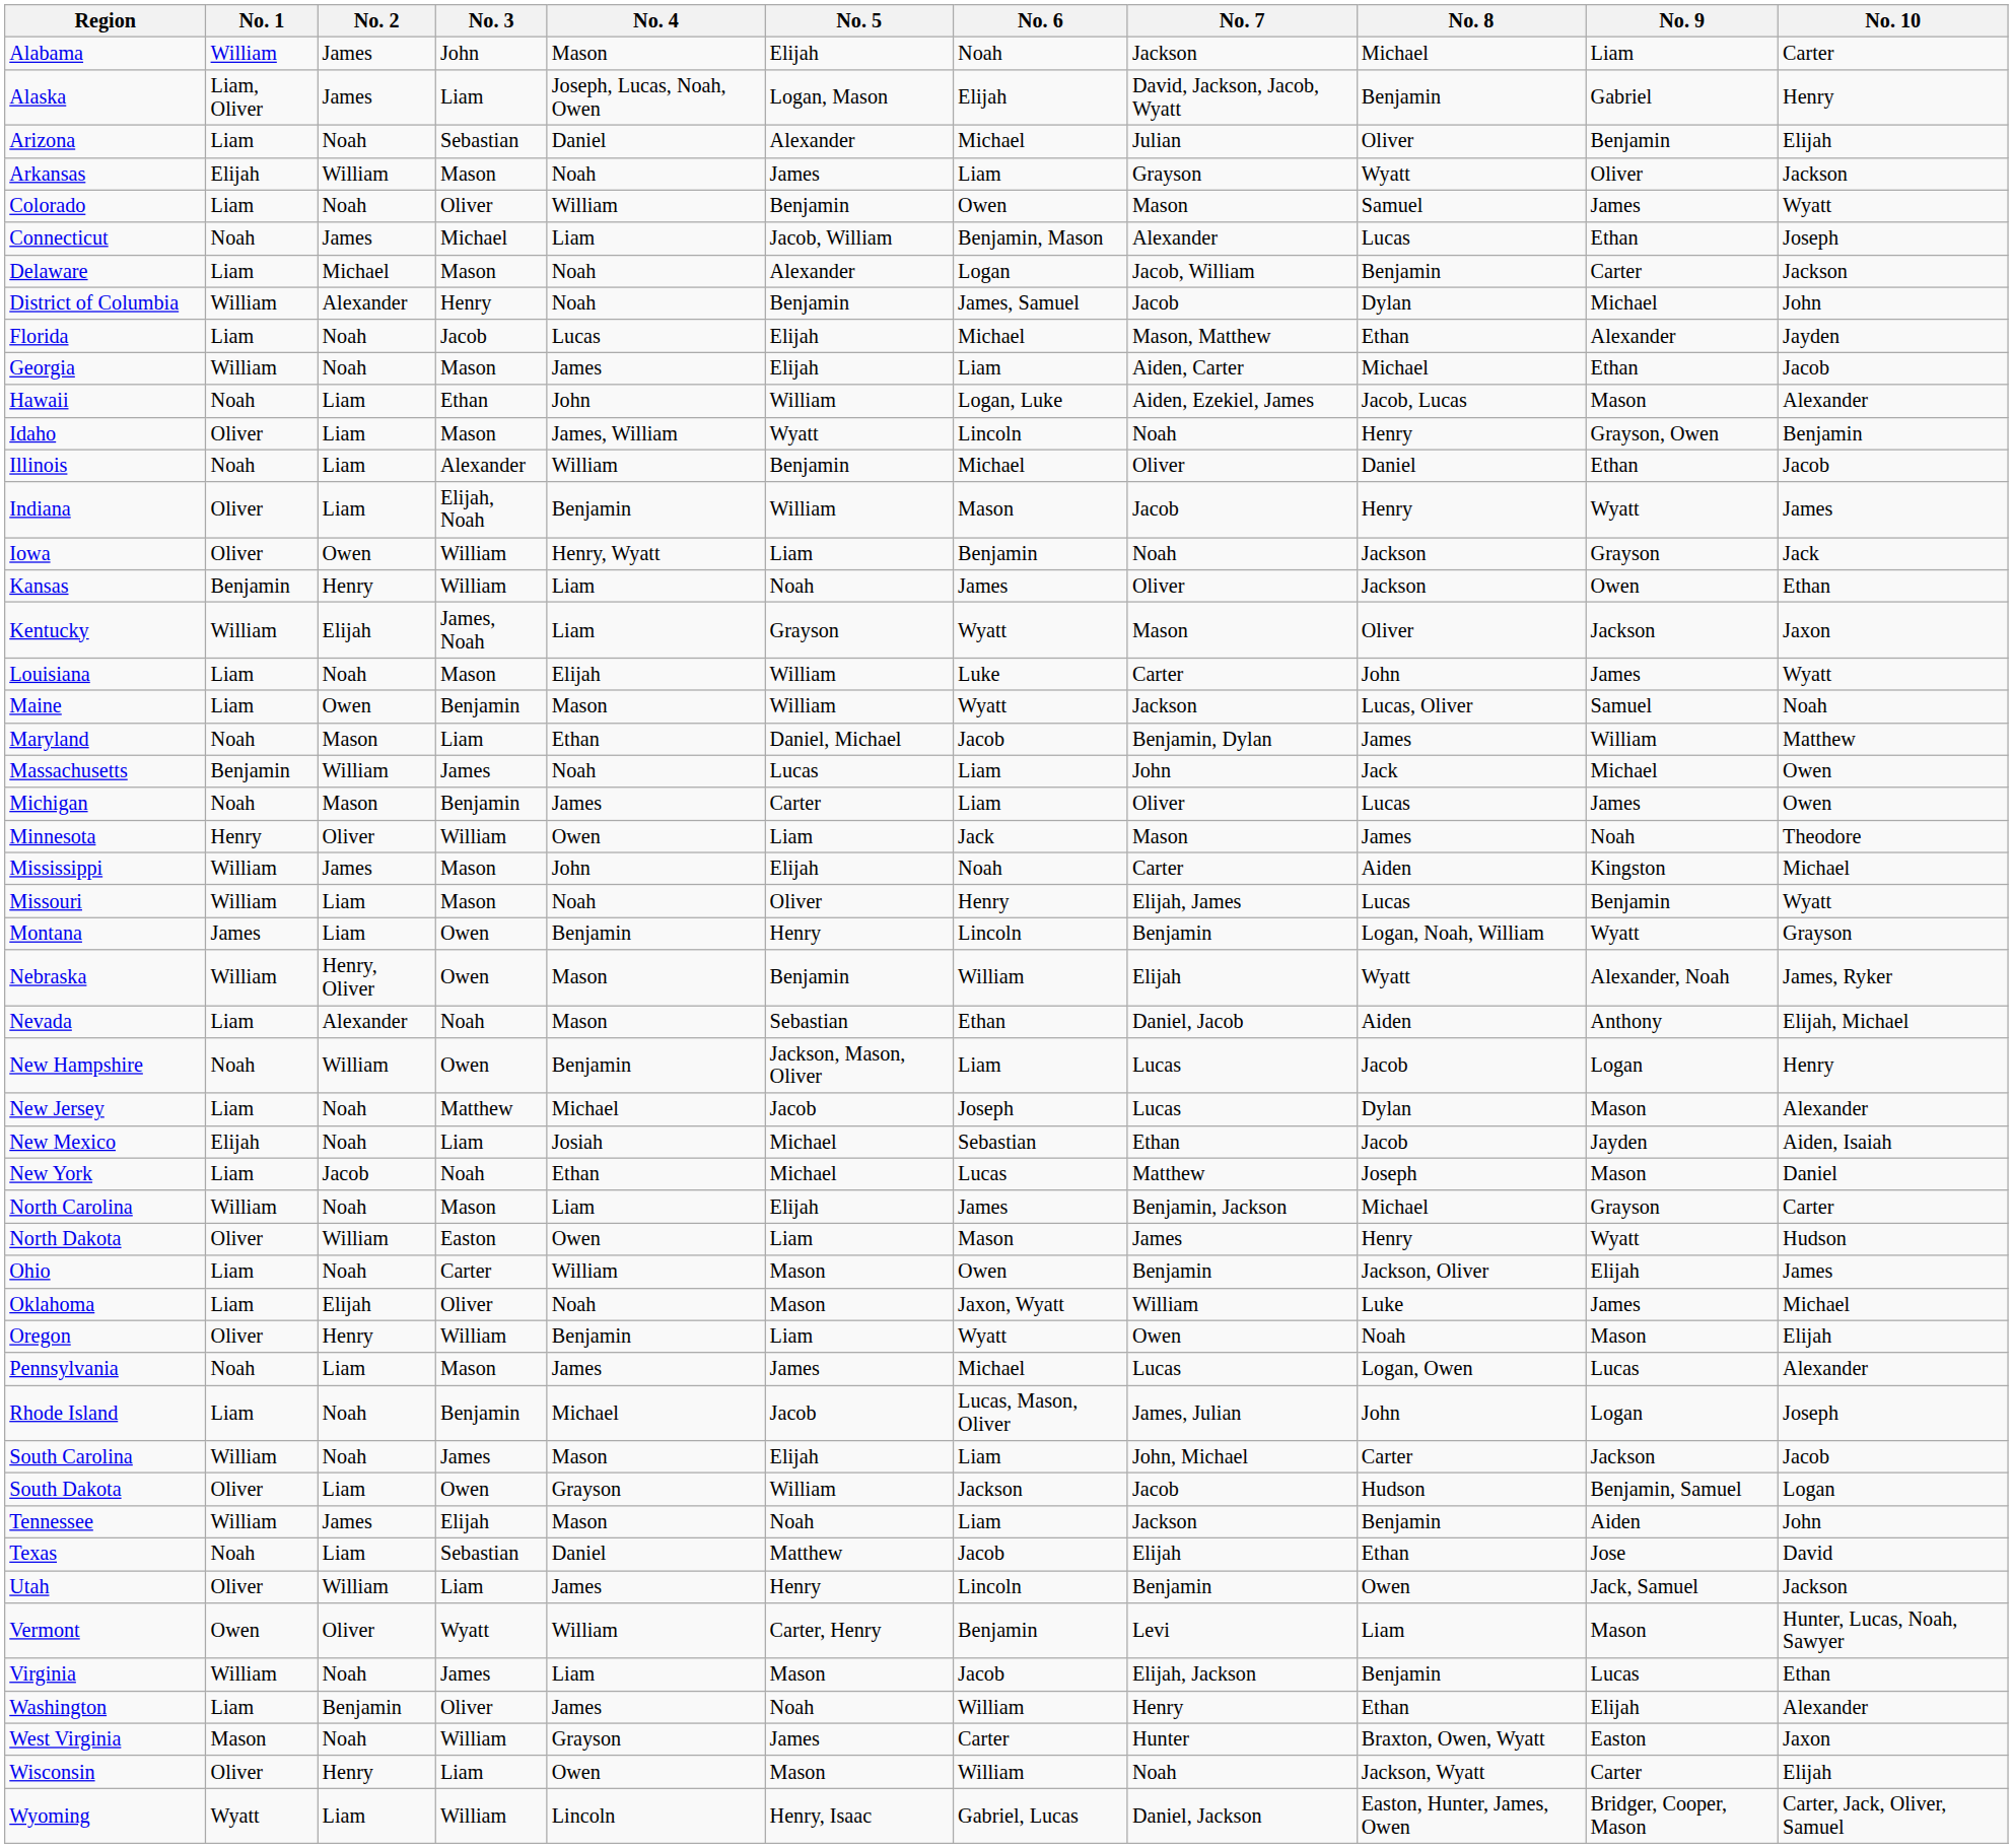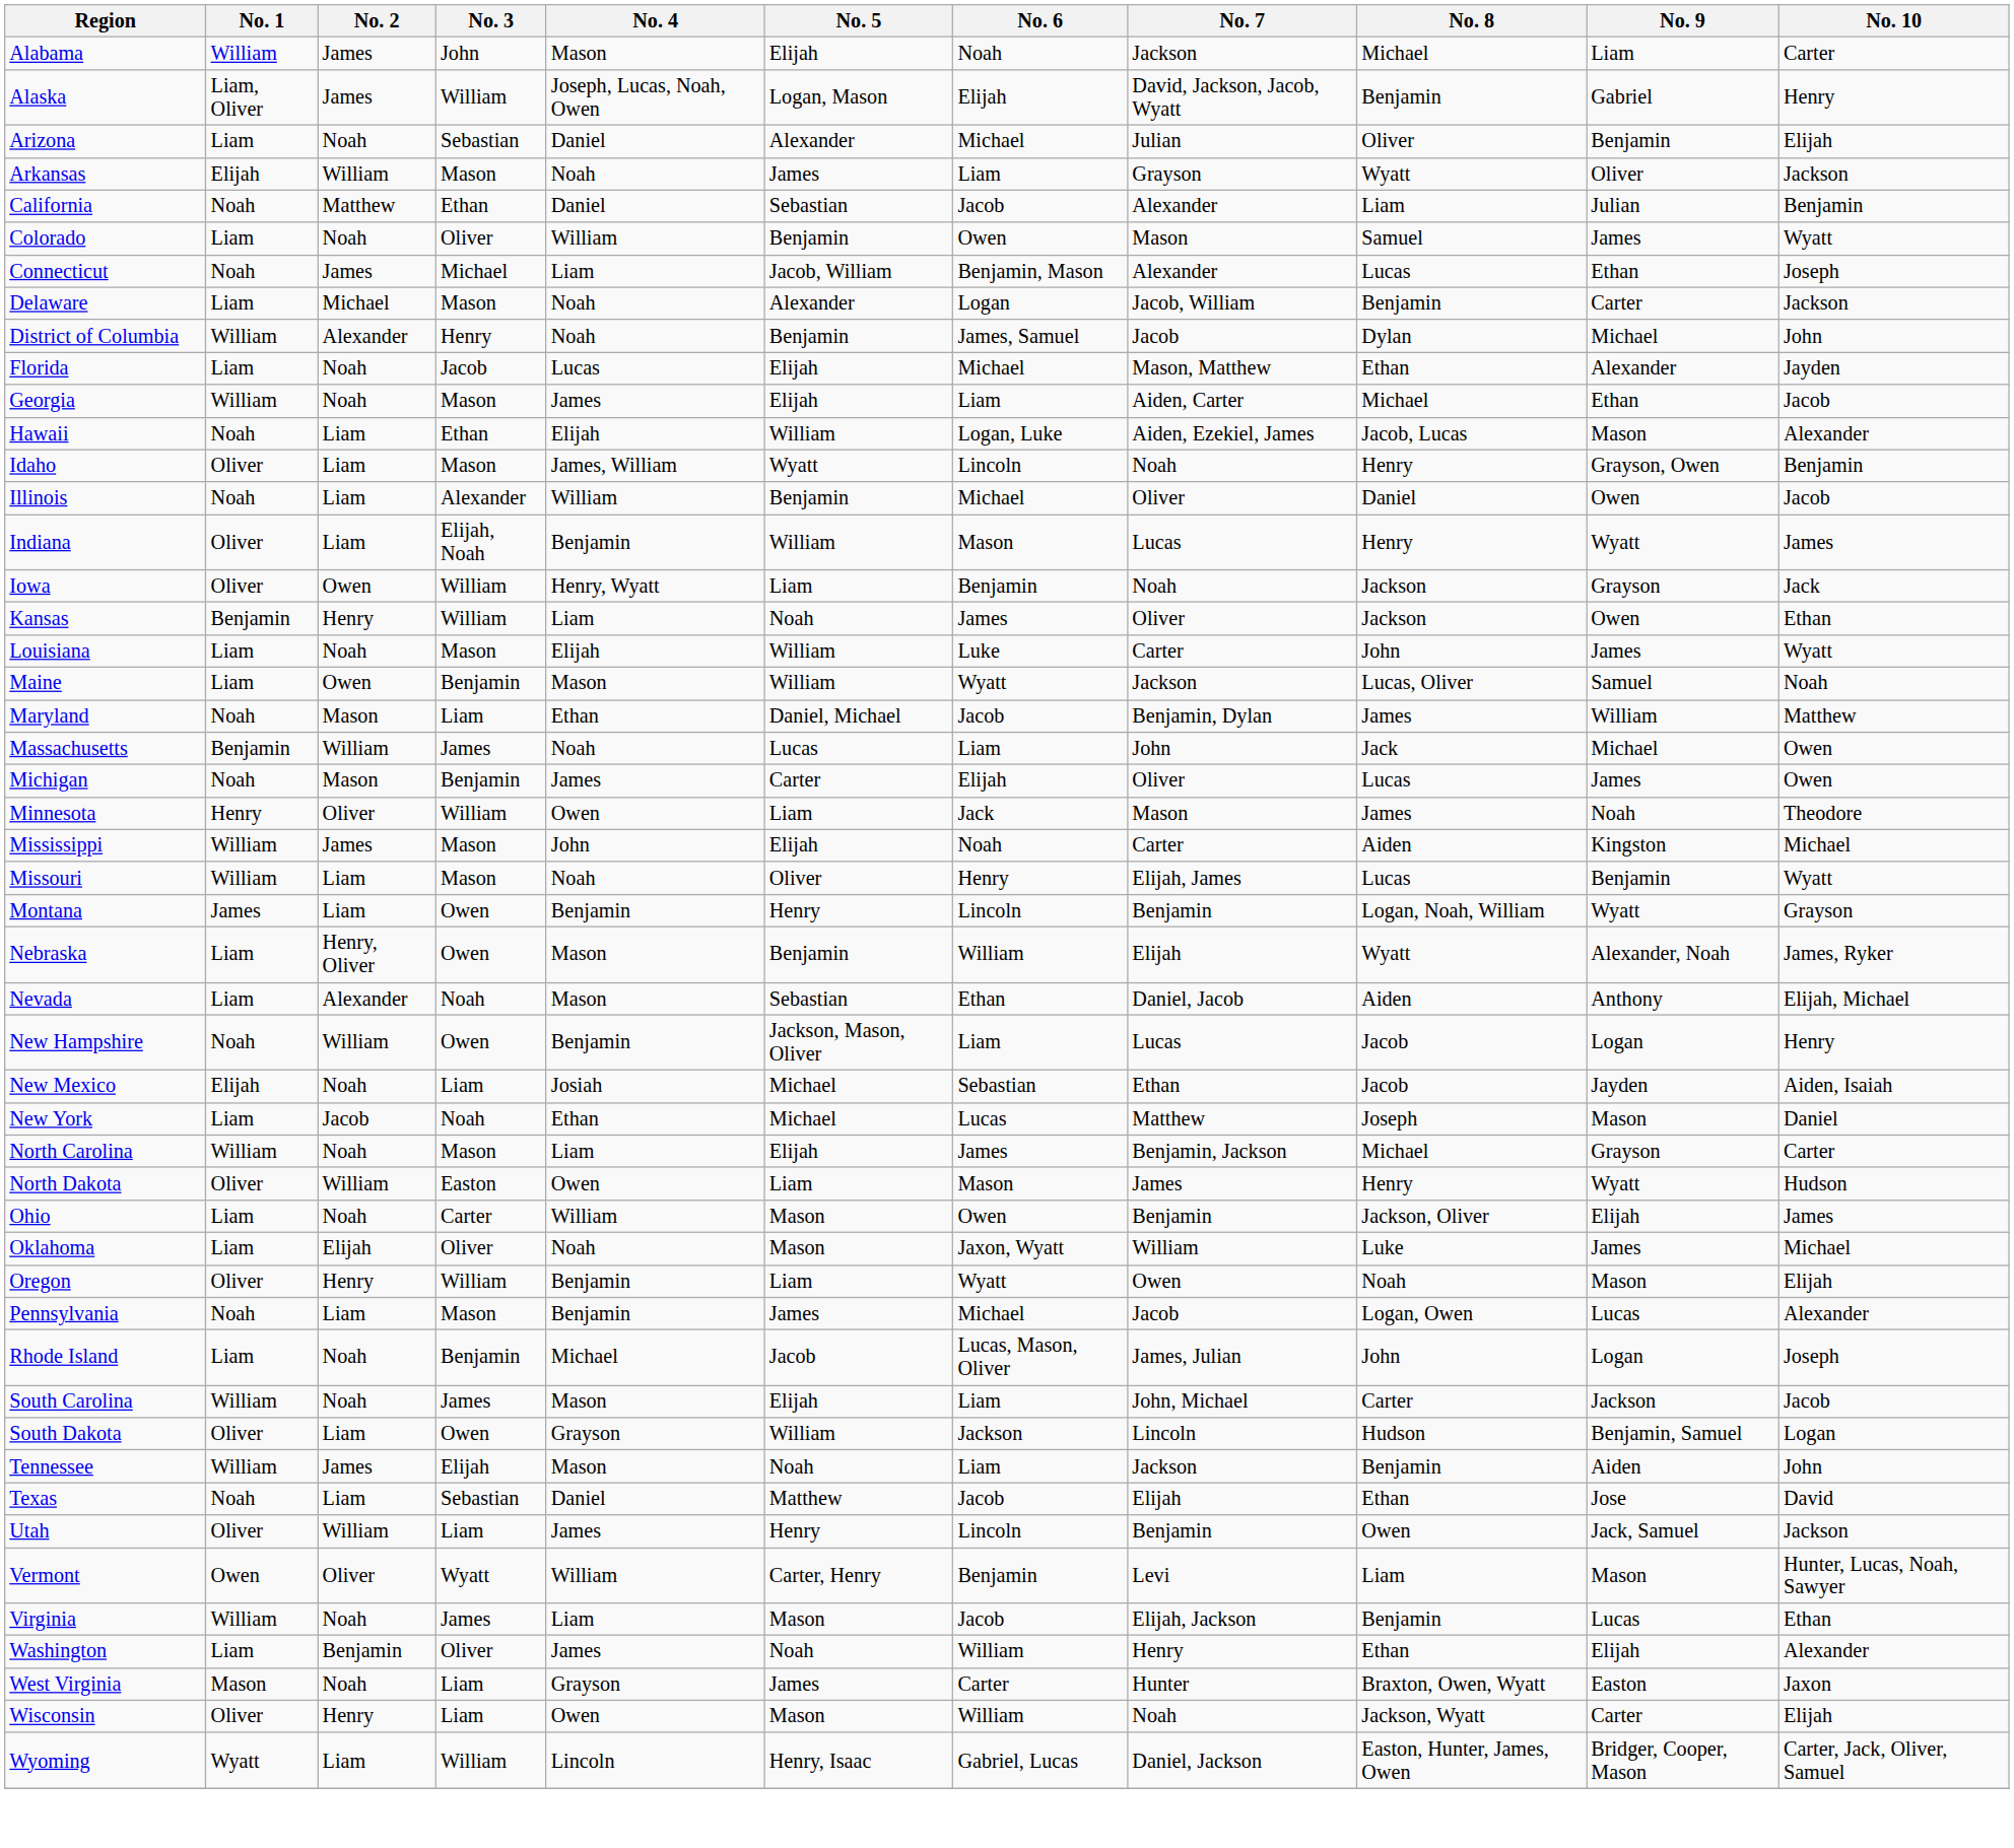Alaska | No. 3: Liam -> William
+ row: California | Noah | Matthew | Ethan | Daniel | Sebastian | Jacob | Alexander | Liam | Julian | Benjamin
Hawaii | No. 4: John -> Elijah
Illinois | No. 9: Ethan -> Owen
Indiana | No. 7: Jacob -> Lucas
- row: Kentucky | William | Elijah | James, Noah | Liam | Grayson | Wyatt | Mason | Oliver | Jackson | Jaxon
Michigan | No. 6: Liam -> Elijah
Nebraska | No. 1: William -> Liam
- row: New Jersey | Liam | Noah | Matthew | Michael | Jacob | Joseph | Lucas | Dylan | Mason | Alexander
Pennsylvania | No. 4: James -> Benjamin
Pennsylvania | No. 7: Lucas -> Jacob
South Dakota | No. 7: Jacob -> Lincoln
West Virginia | No. 3: William -> Liam
